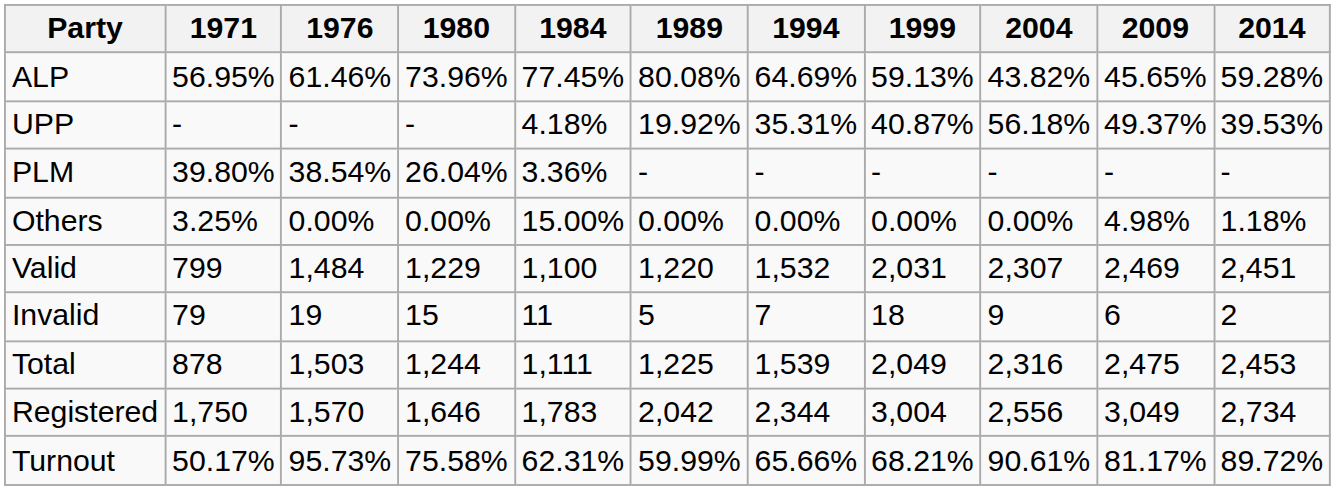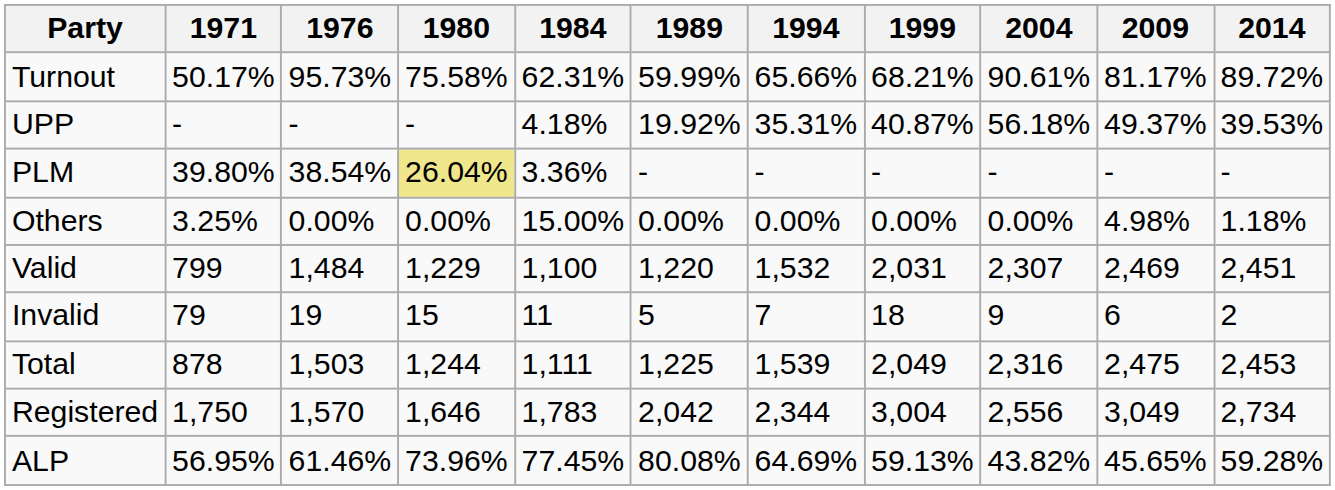rows swapped: ALP <-> Turnout
PLM | 1980: no background -> khaki background
